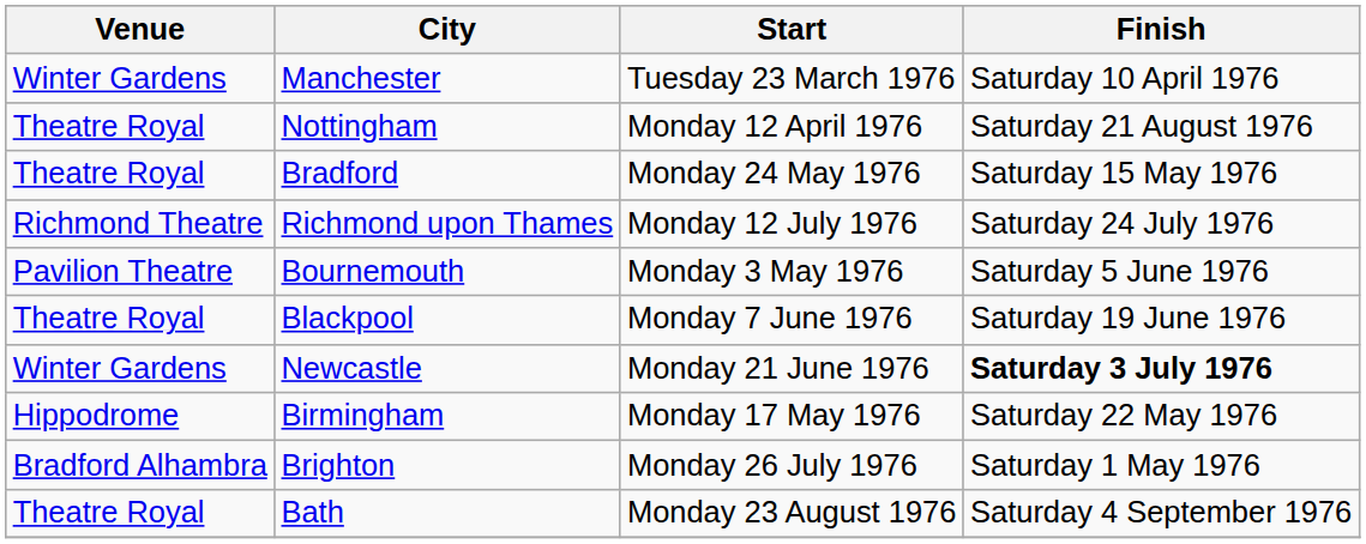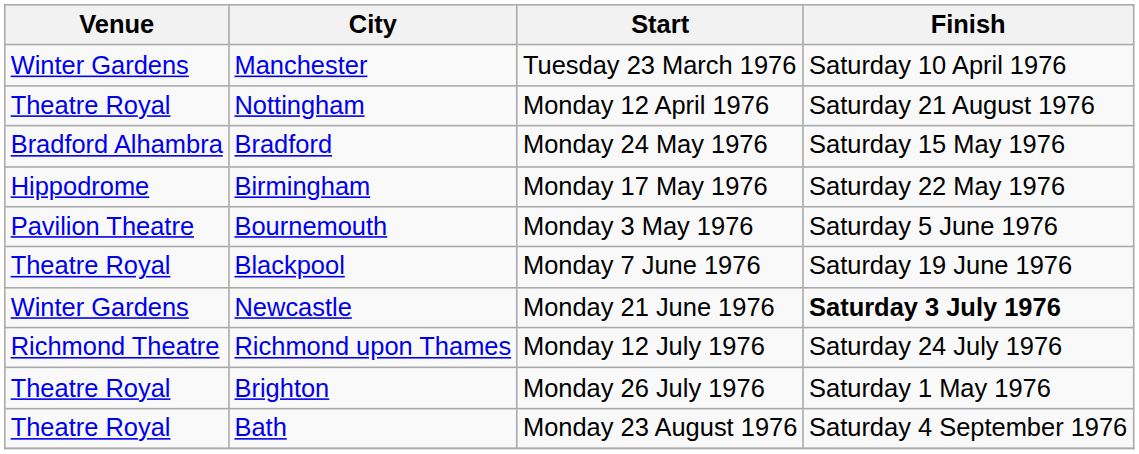Bradford | Venue: Theatre Royal -> Bradford Alhambra
rows swapped: Birmingham <-> Richmond upon Thames
Brighton | Venue: Bradford Alhambra -> Theatre Royal
